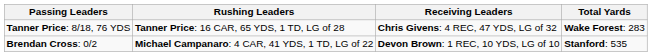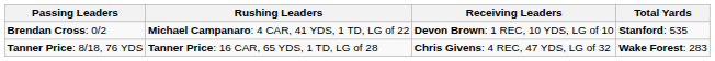rows swapped: Tanner Price: 8/18, 76 YDS <-> Brendan Cross: 0/2
